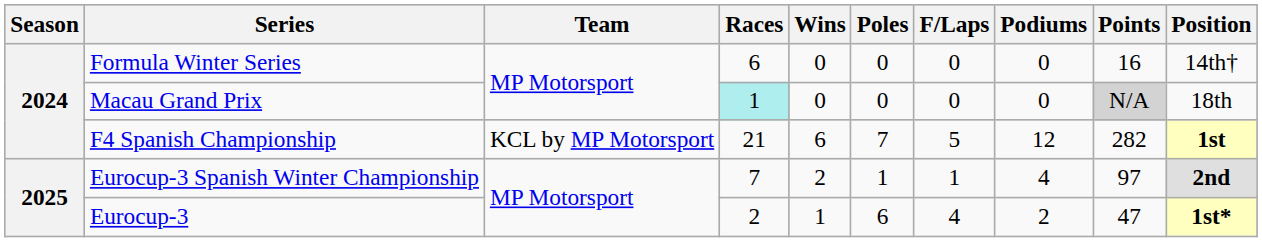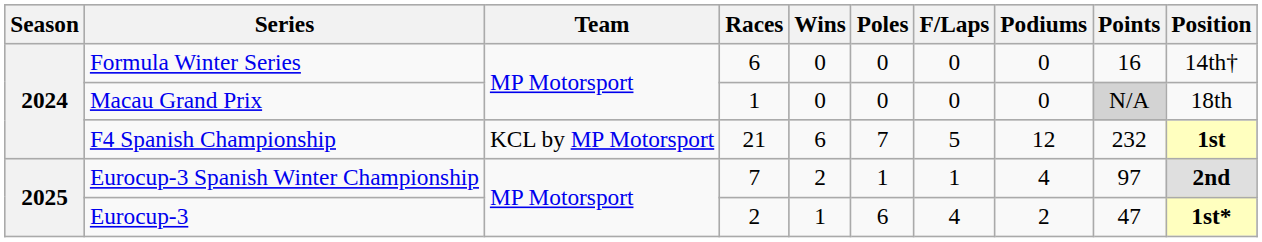Macau Grand Prix | Races: paleturquoise background -> no background
F4 Spanish Championship | Points: 282 -> 232
